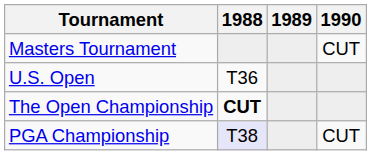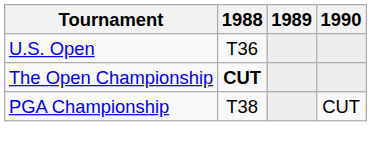- row: Masters Tournament | CUT
PGA Championship | 1988: lavender background -> no background
